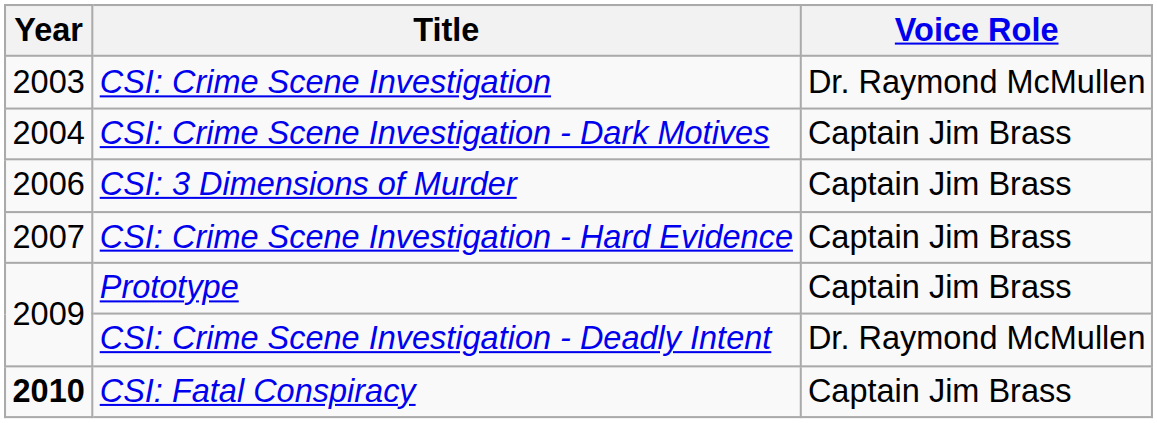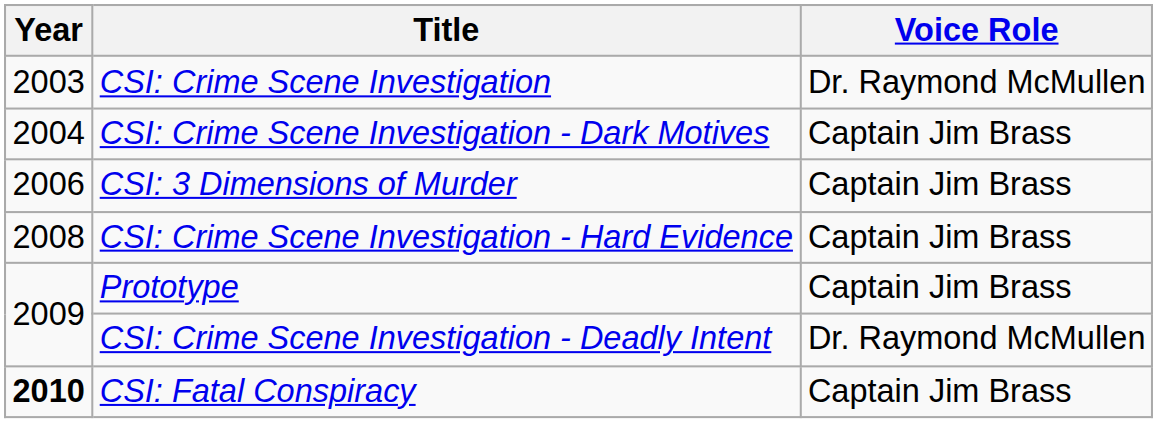CSI: Crime Scene Investigation - Hard Evidence | Year: 2007 -> 2008
